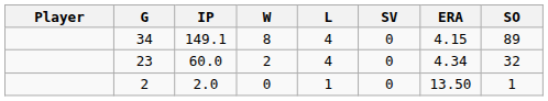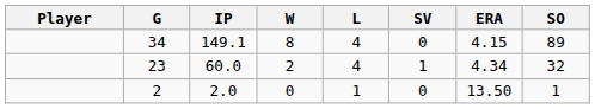23 | SV: 0 -> 1
